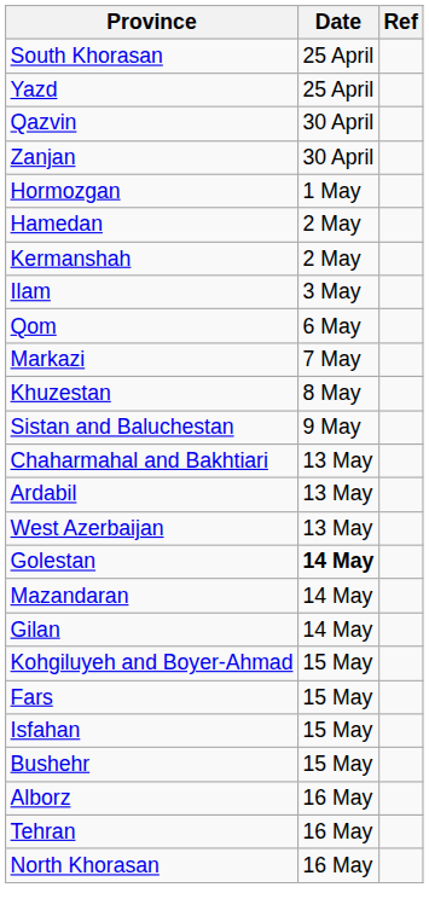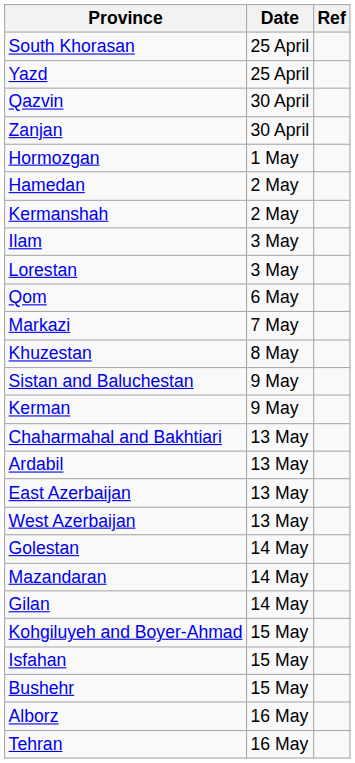+ row: Lorestan | 3 May
+ row: Kerman | 9 May
+ row: East Azerbaijan | 13 May
Golestan | Date: bold -> normal
- row: Fars | 15 May
- row: North Khorasan | 16 May
